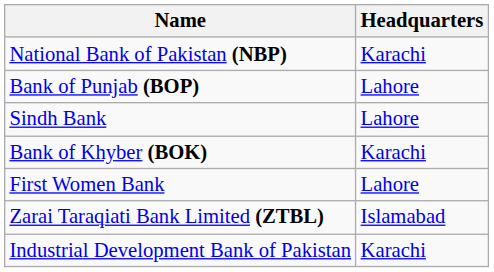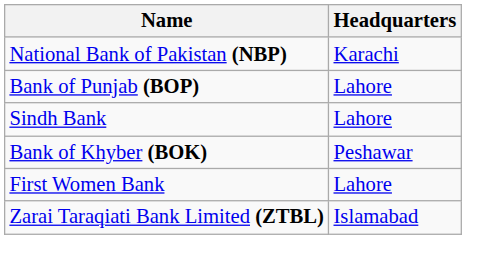Bank of Khyber (BOK) | Headquarters: Karachi -> Peshawar
- row: Industrial Development Bank of Pakistan | Karachi
